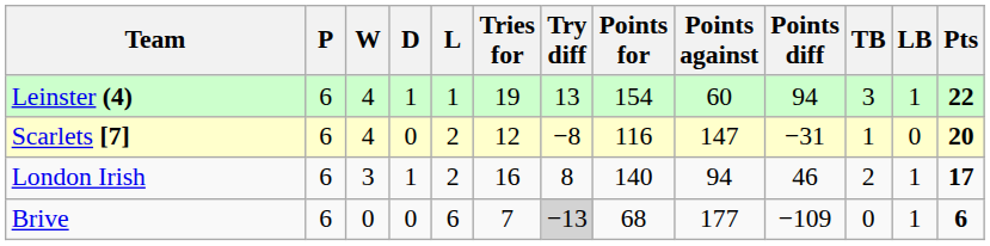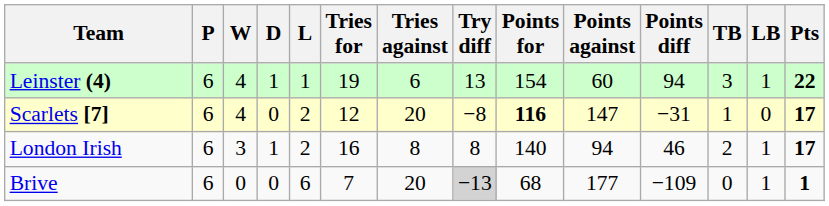+ column: Tries against | 6 | 20 | 8 | 20
Scarlets [7] | Points for: normal -> bold
Scarlets [7] | Pts: 20 -> 17
Brive | Pts: 6 -> 1
